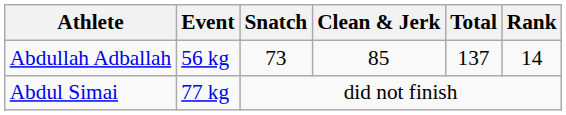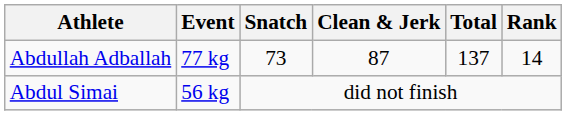Abdullah Adballah | Event: 56 kg -> 77 kg
Abdullah Adballah | Clean & Jerk: 85 -> 87
Abdul Simai | Event: 77 kg -> 56 kg
